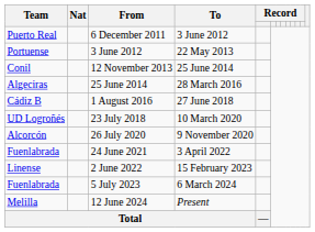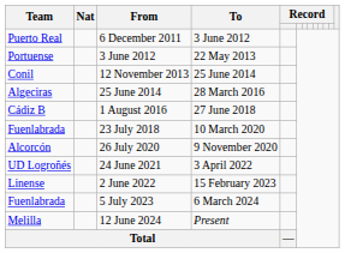23 July 2018 | Team: UD Logroñés -> Fuenlabrada
24 June 2021 | Team: Fuenlabrada -> UD Logroñés
